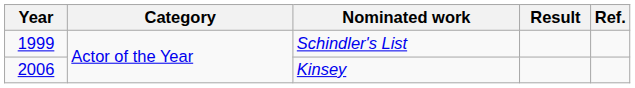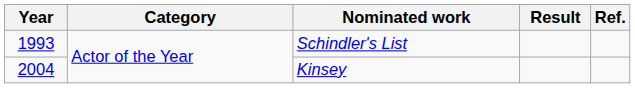Schindler's List | Year: 1999 -> 1993
Kinsey | Year: 2006 -> 2004
